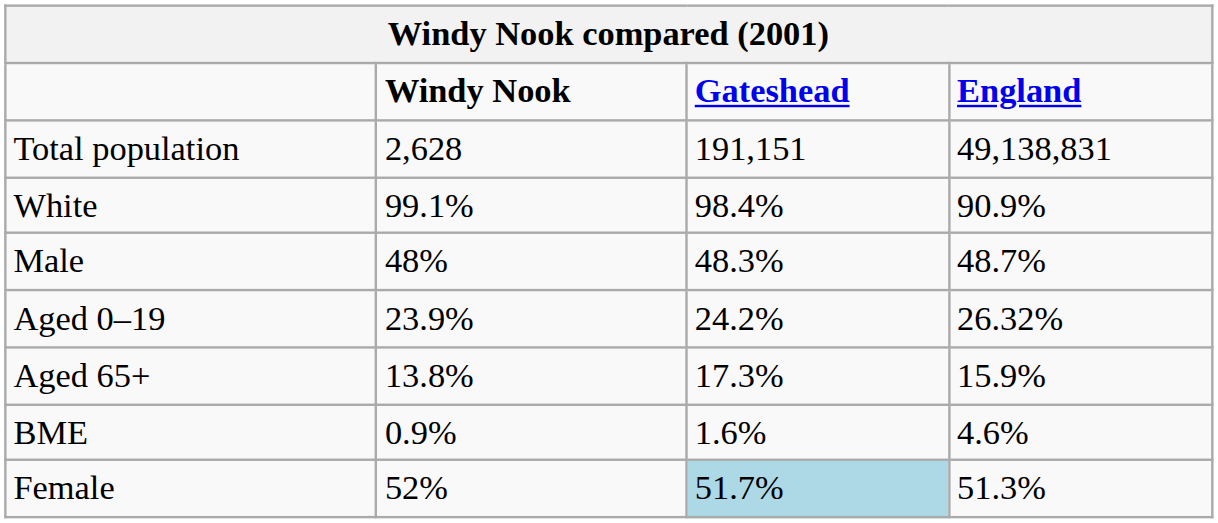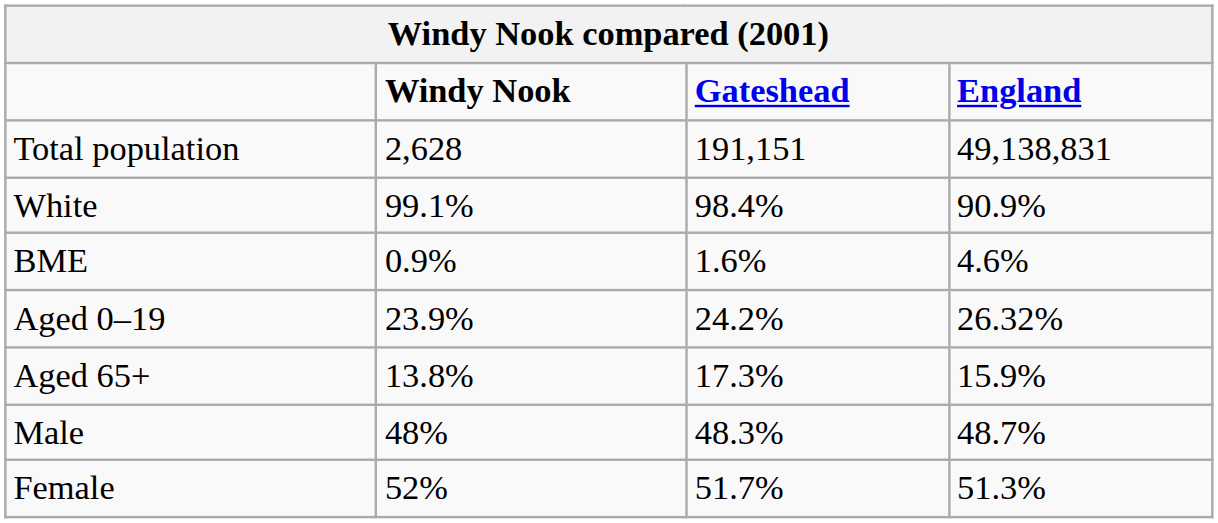rows swapped: BME <-> Male
Female | Gateshead: lightblue background -> no background
